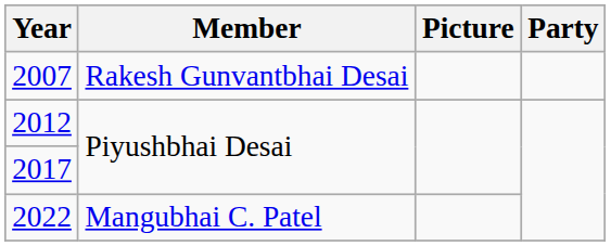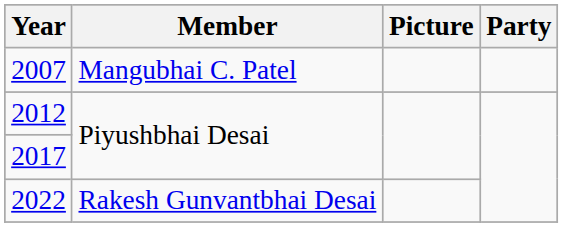2007 | Member: Rakesh Gunvantbhai Desai -> Mangubhai C. Patel
2022 | Member: Mangubhai C. Patel -> Rakesh Gunvantbhai Desai
